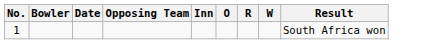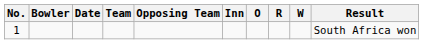+ column: Team
